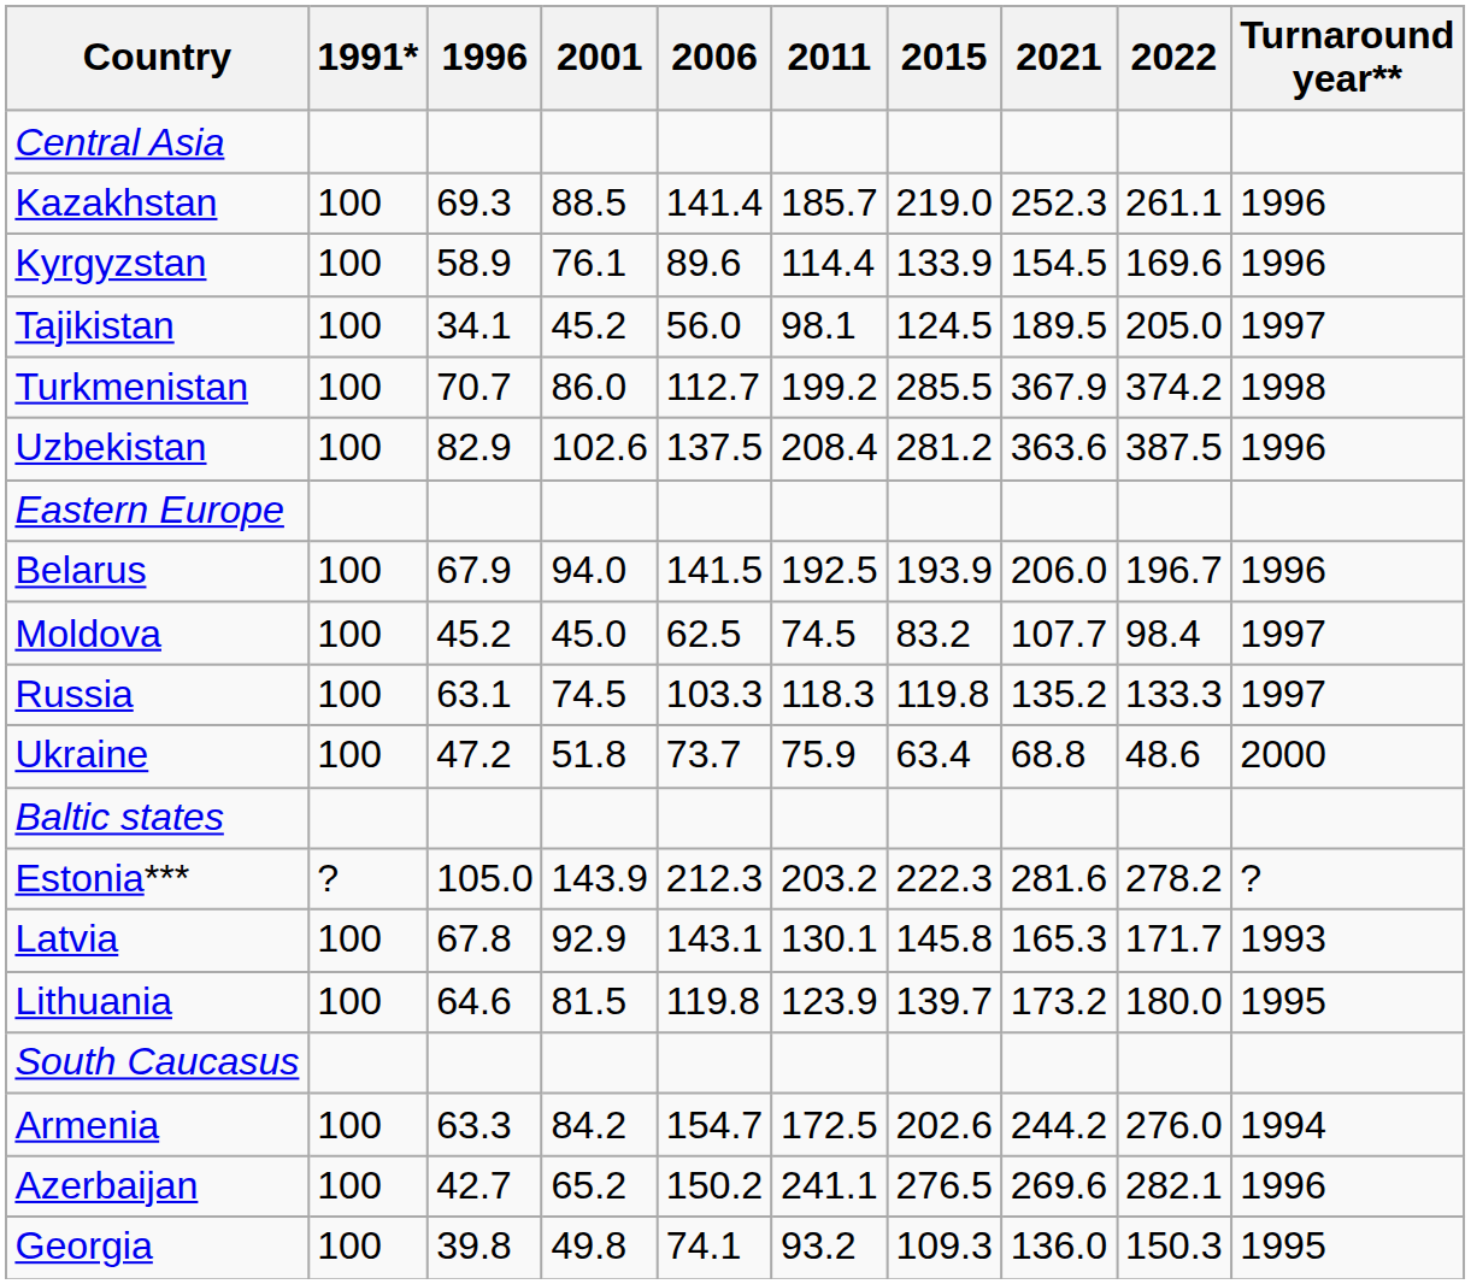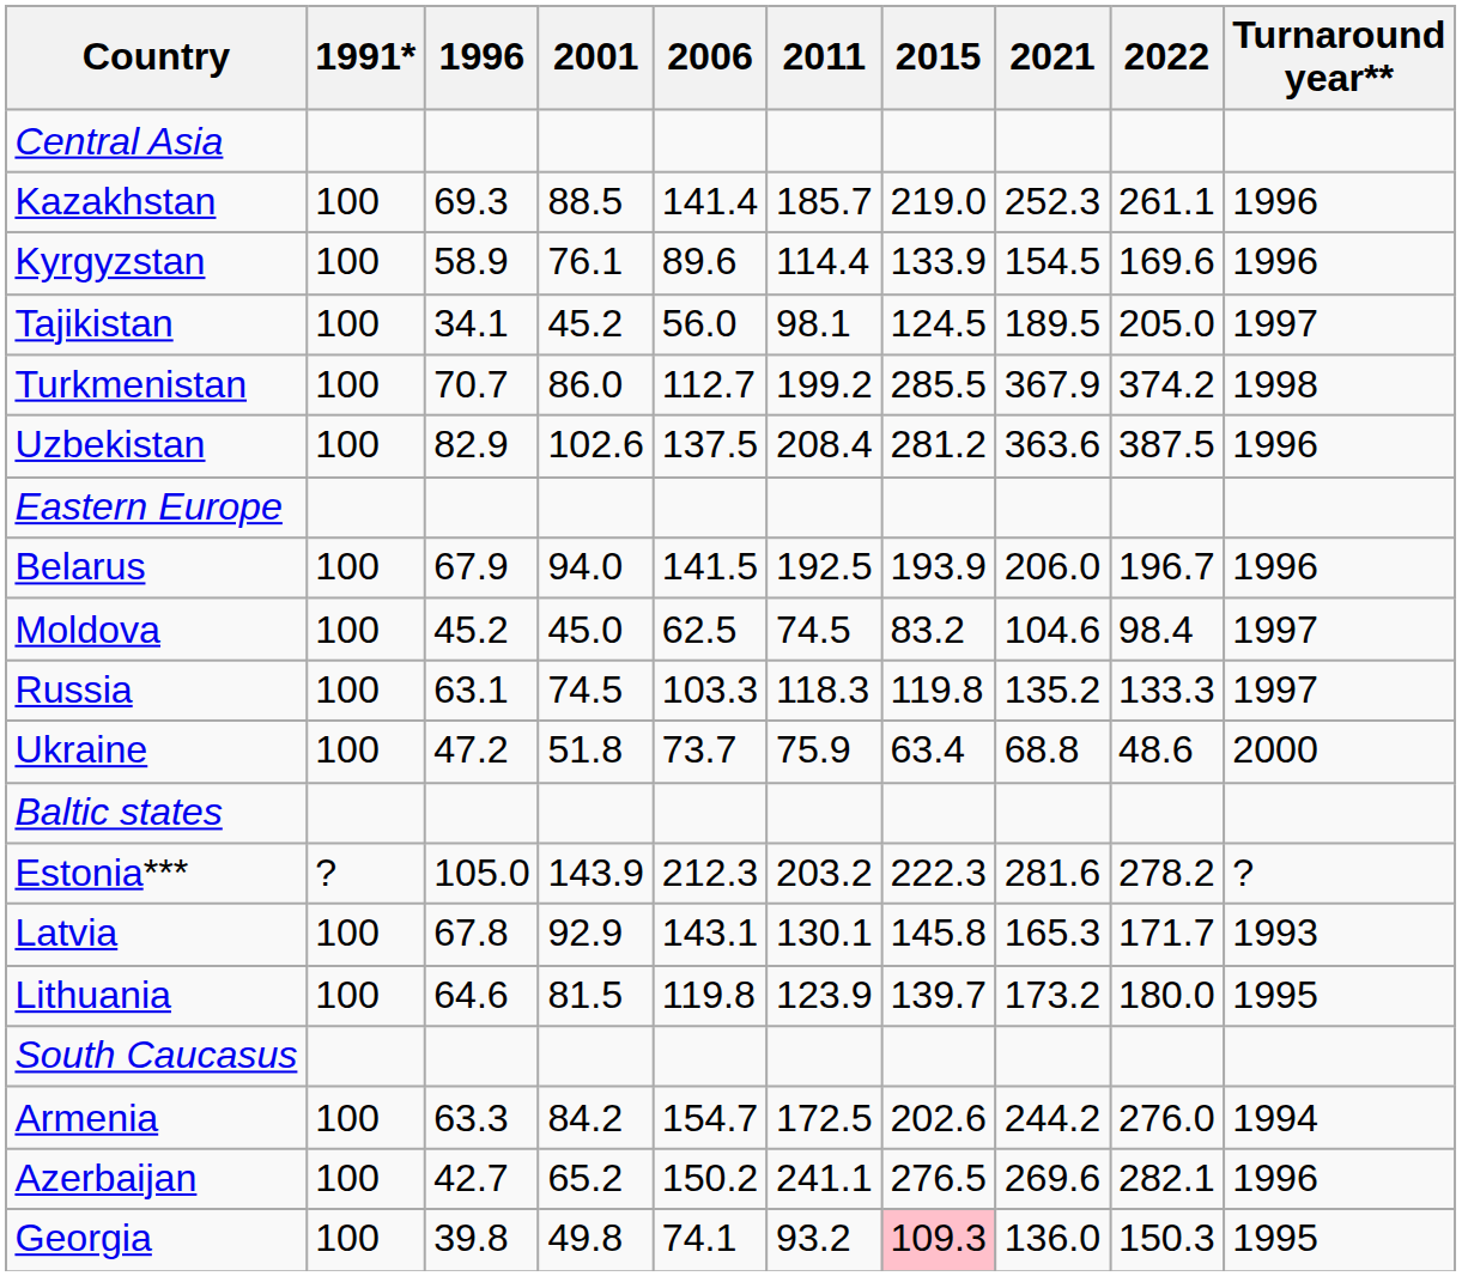Moldova | 2021: 107.7 -> 104.6
Georgia | 2015: no background -> pink background
